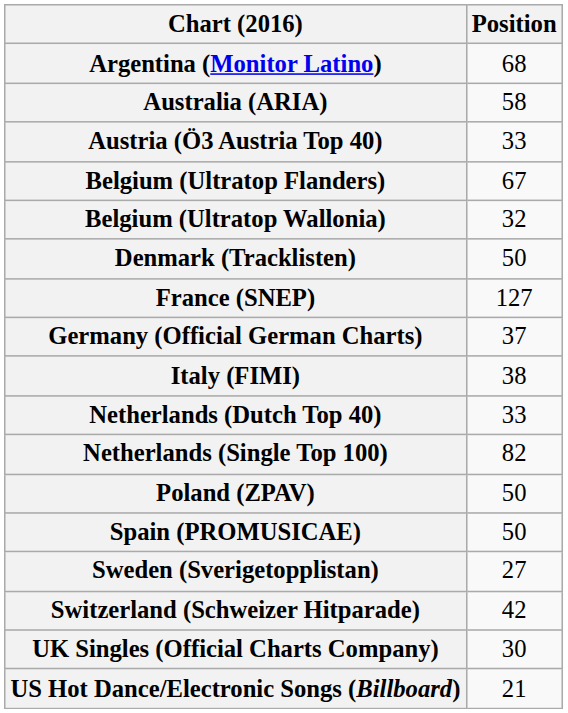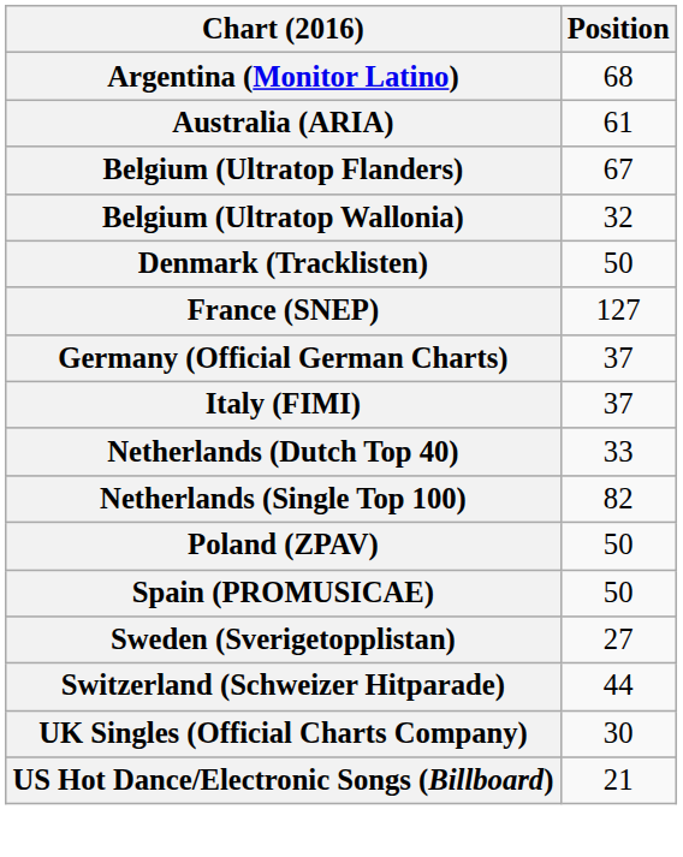Australia (ARIA) | Position: 58 -> 61
- row: Austria (Ö3 Austria Top 40) | 33
Italy (FIMI) | Position: 38 -> 37
Switzerland (Schweizer Hitparade) | Position: 42 -> 44
